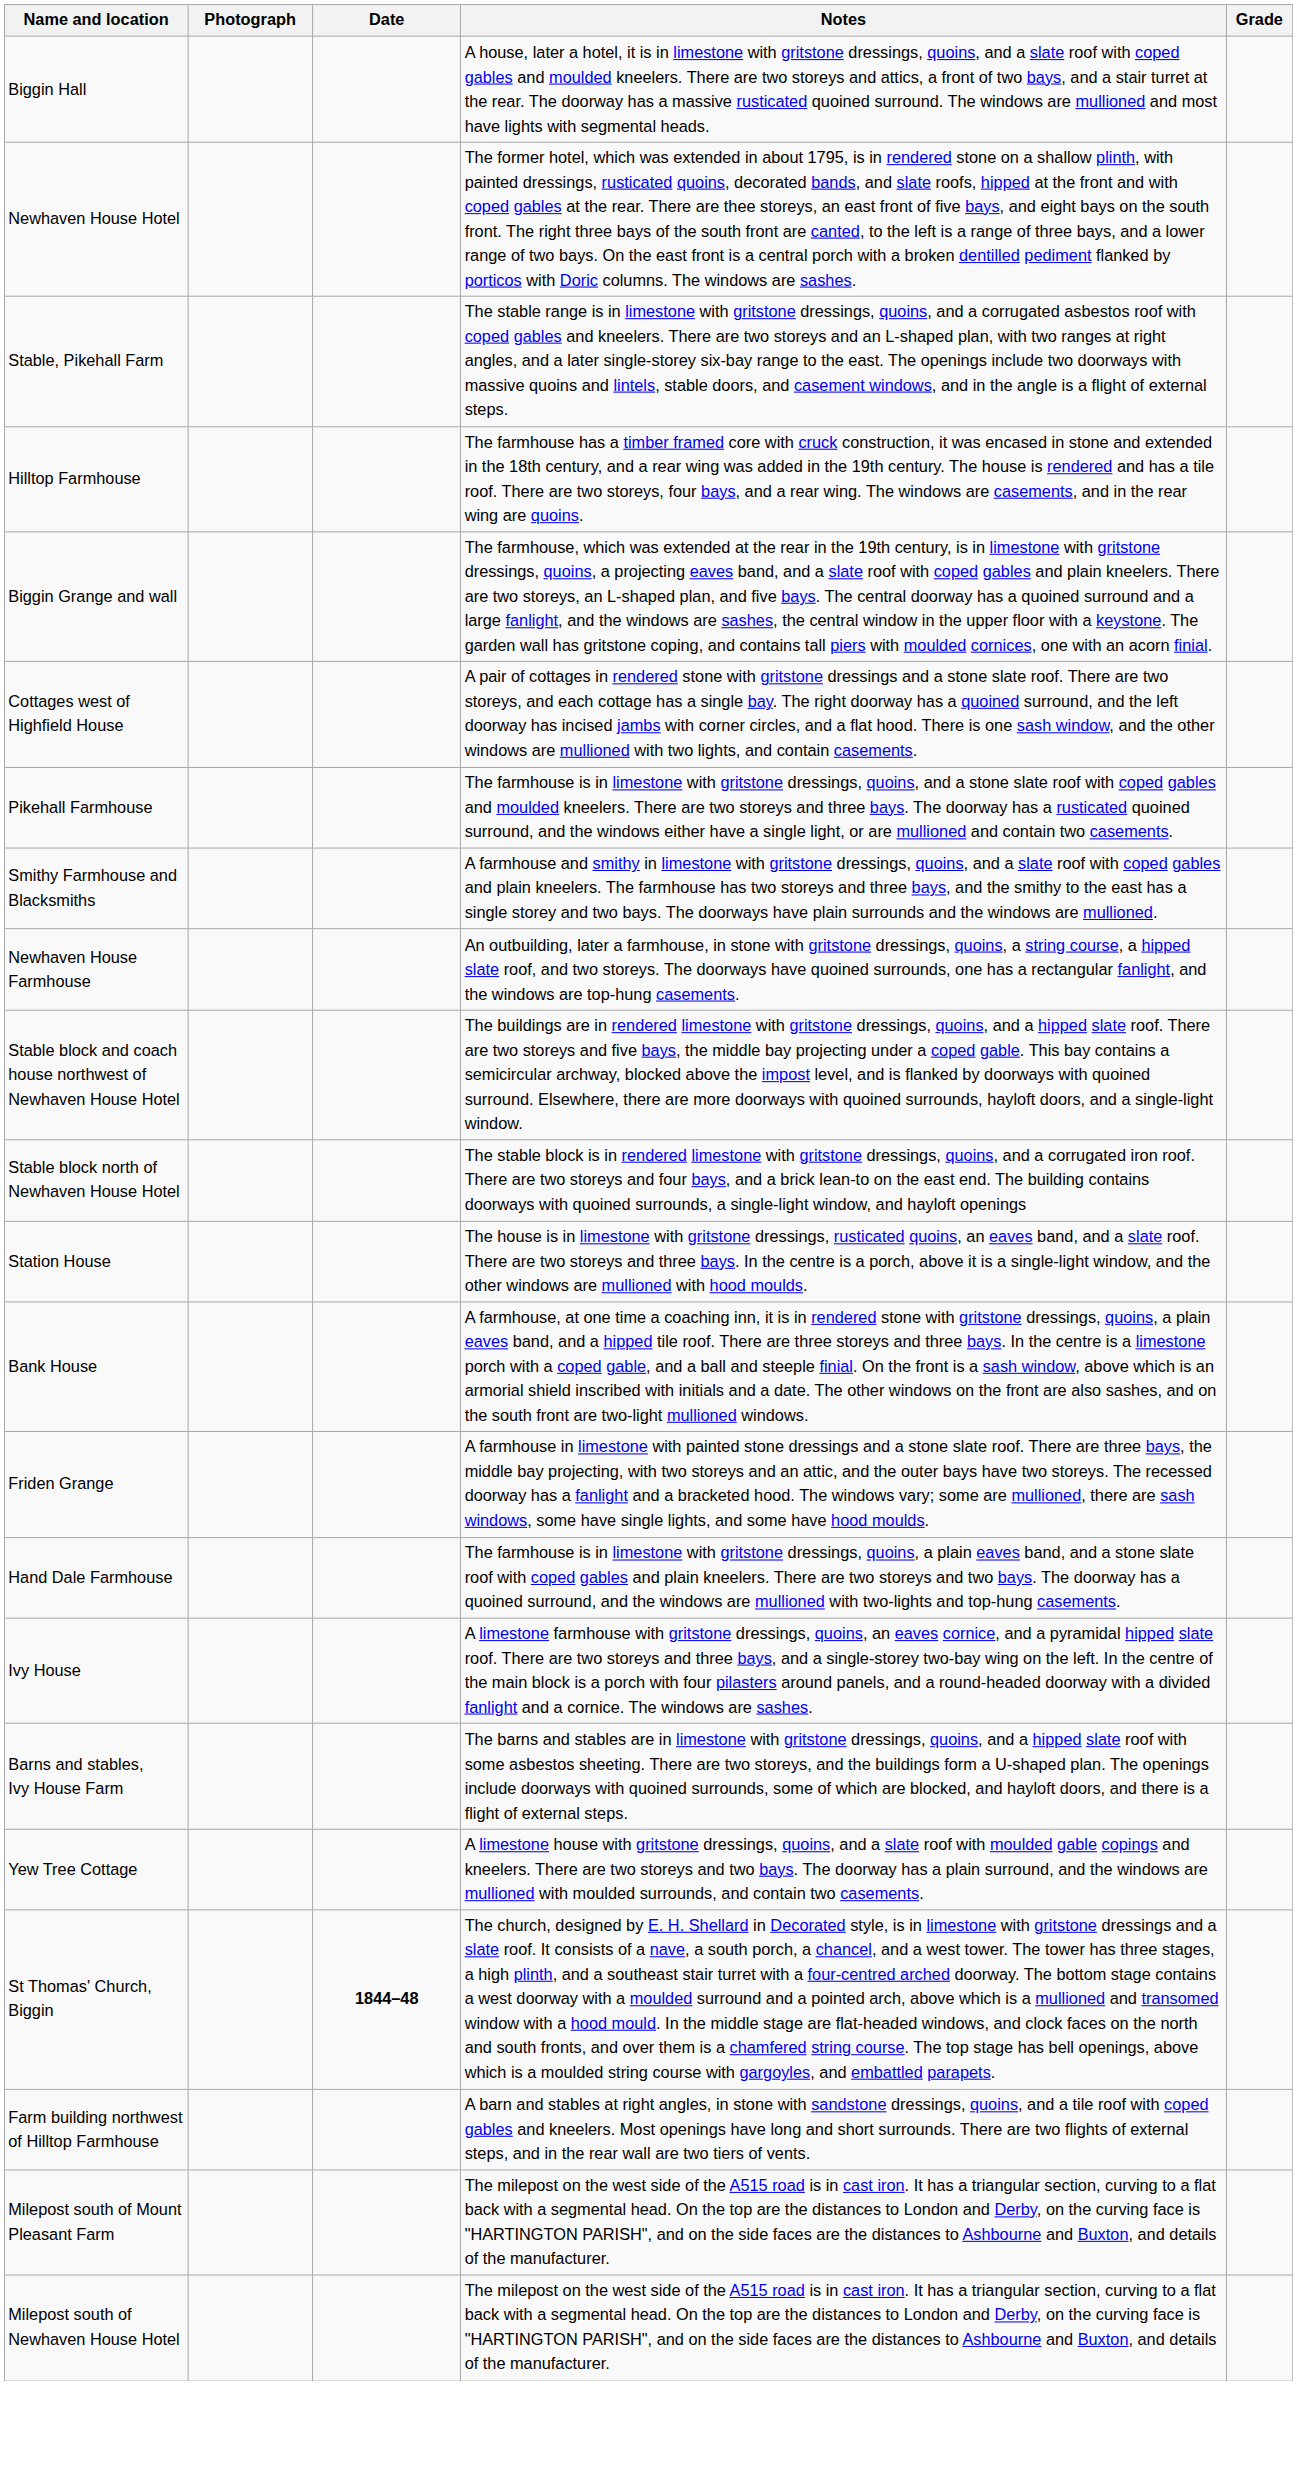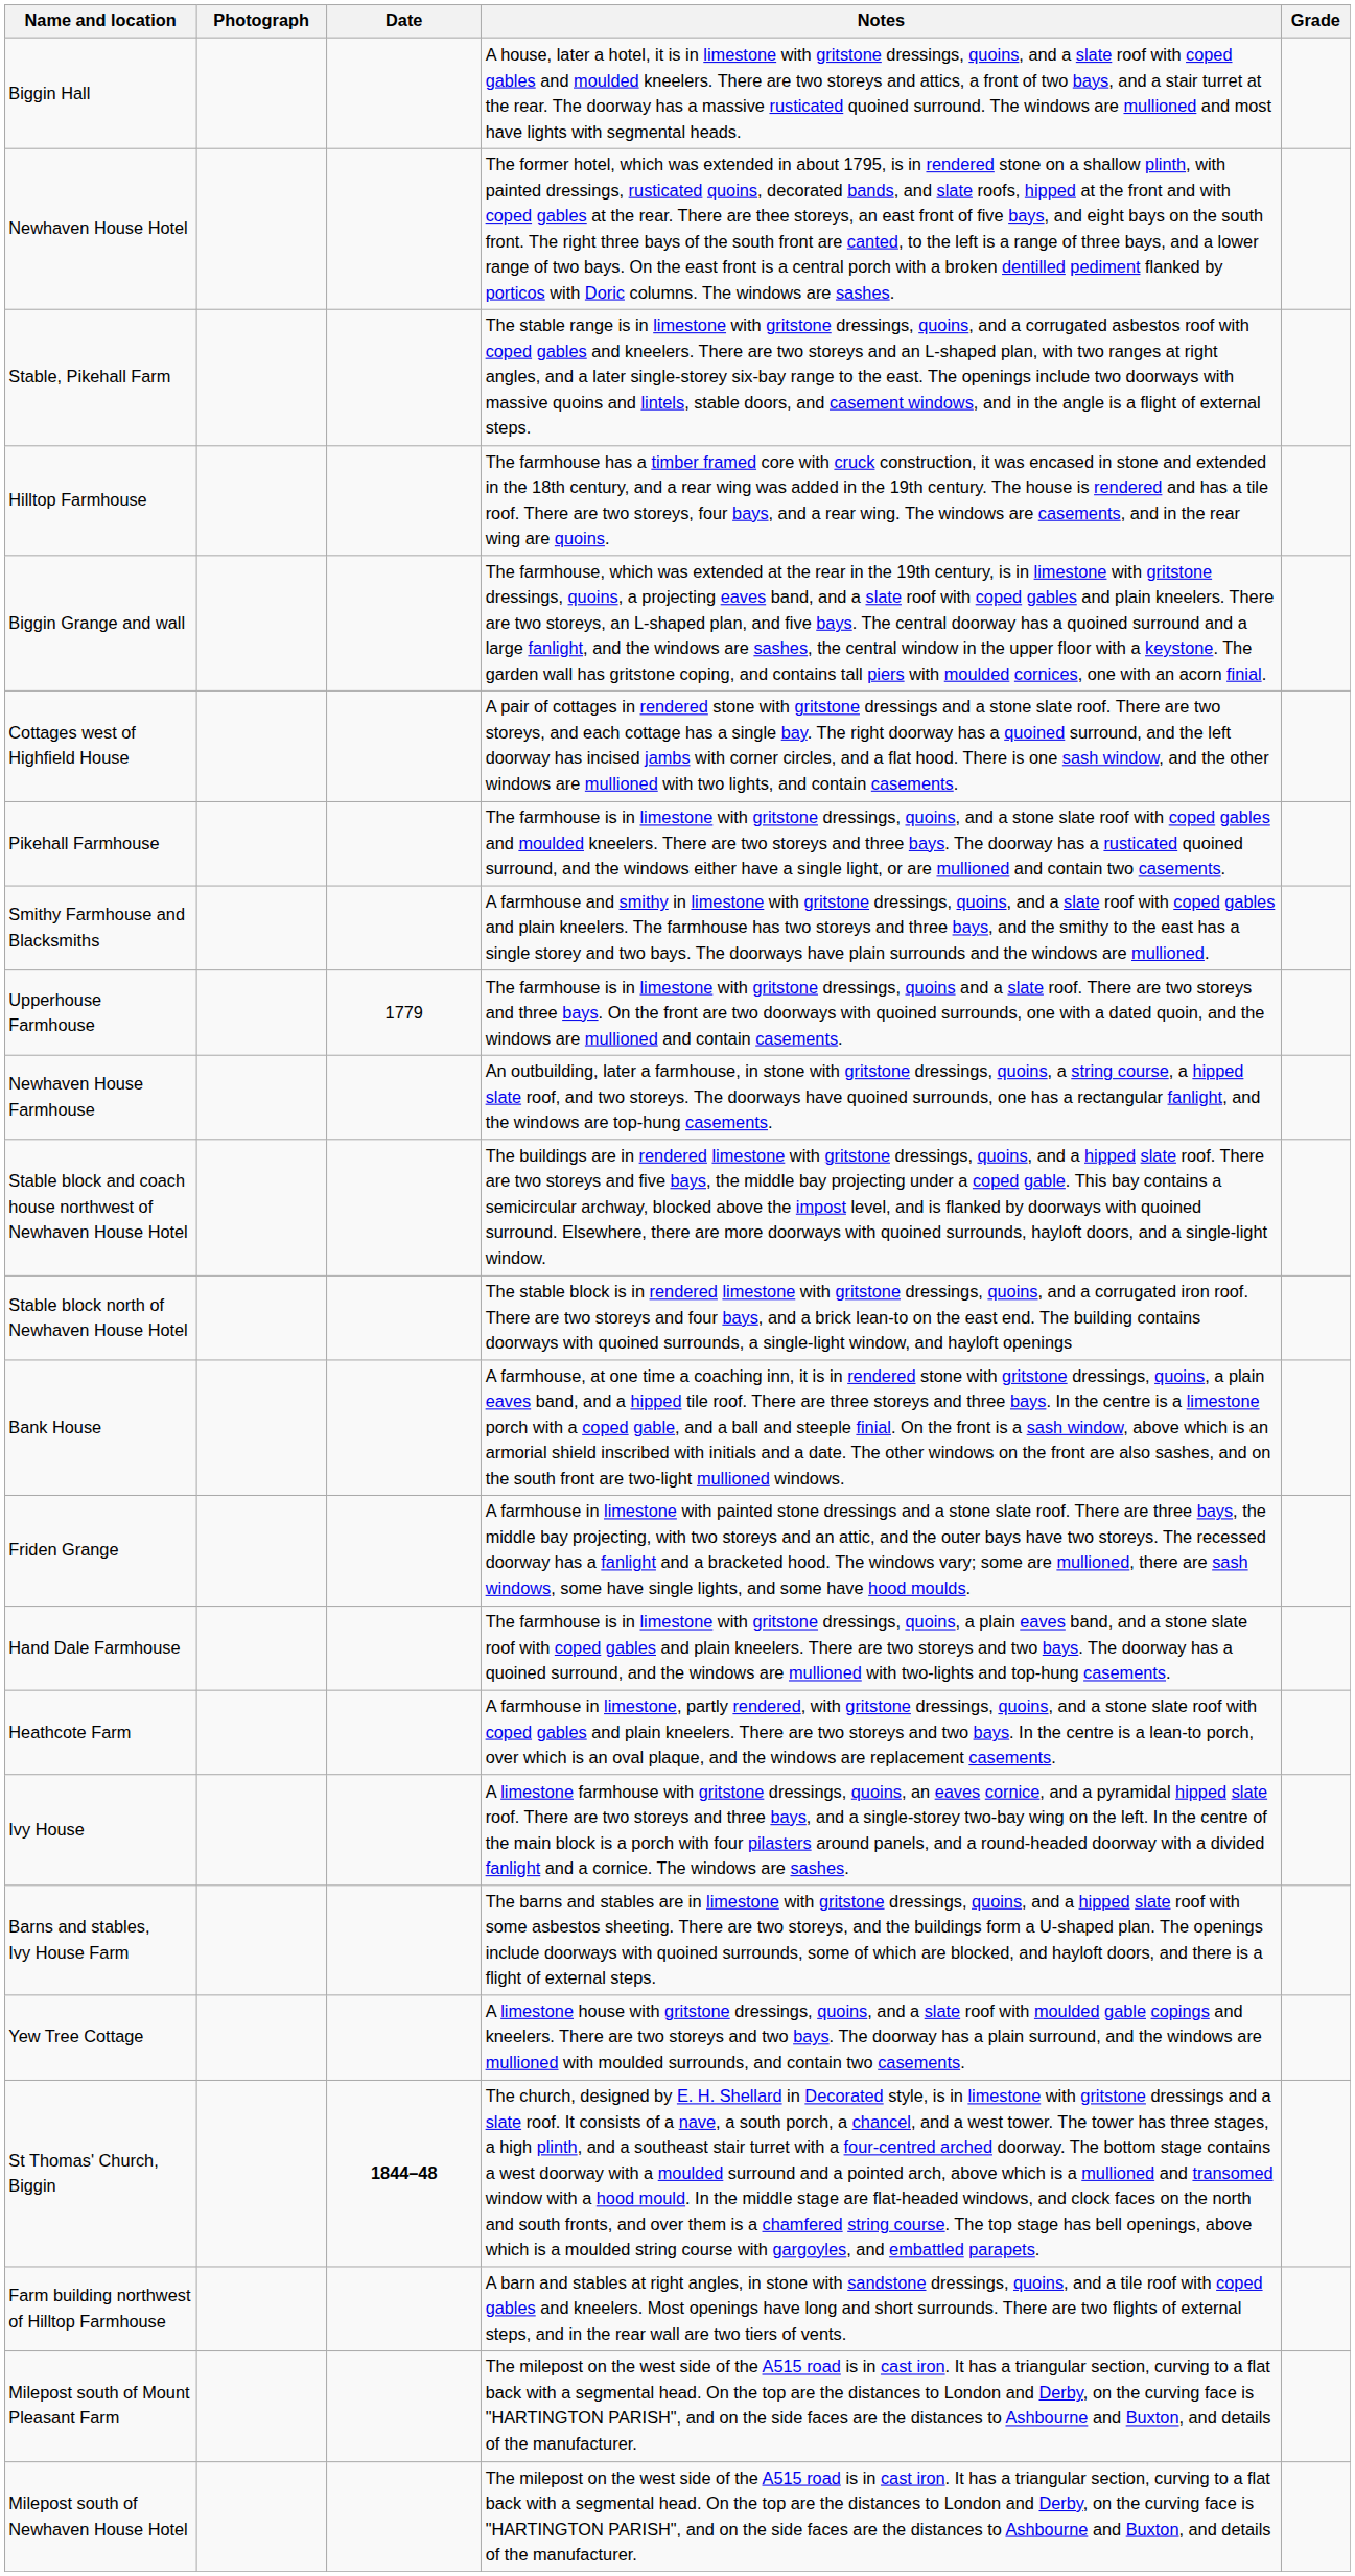+ row: Upperhouse Farmhouse | 1779 | The farmhouse is in limestone with gritstone dressings, quoins and a slate roof. There are two storeys and three bays. On the front are two doorways with quoined surrounds, one with a dated quoin, and the windows are mullioned and contain casements.
- row: Station House | The house is in limestone with gritstone dressings, rusticated quoins, an eaves band, and a slate roof. There are two storeys and three bays. In the centre is a porch, above it is a single-light window, and the other windows are mullioned with hood moulds.
+ row: Heathcote Farm | A farmhouse in limestone, partly rendered, with gritstone dressings, quoins, and a stone slate roof with coped gables and plain kneelers. There are two storeys and two bays. In the centre is a lean-to porch, over which is an oval plaque, and the windows are replacement casements.
